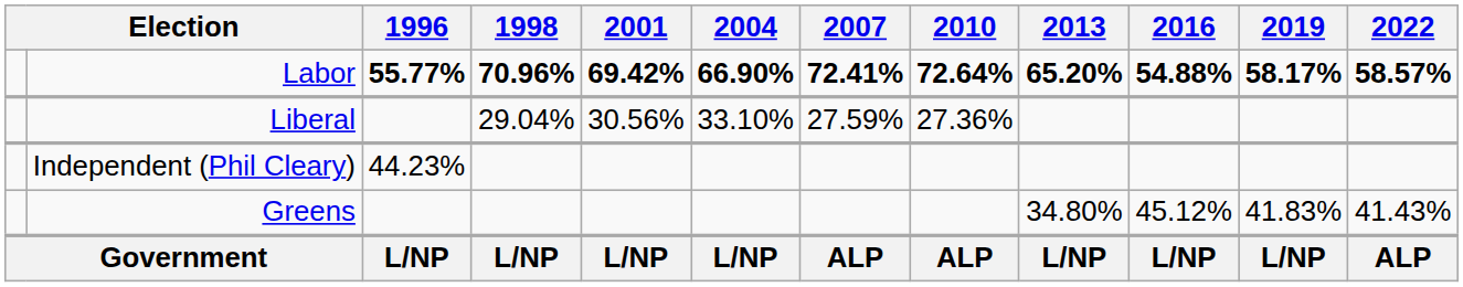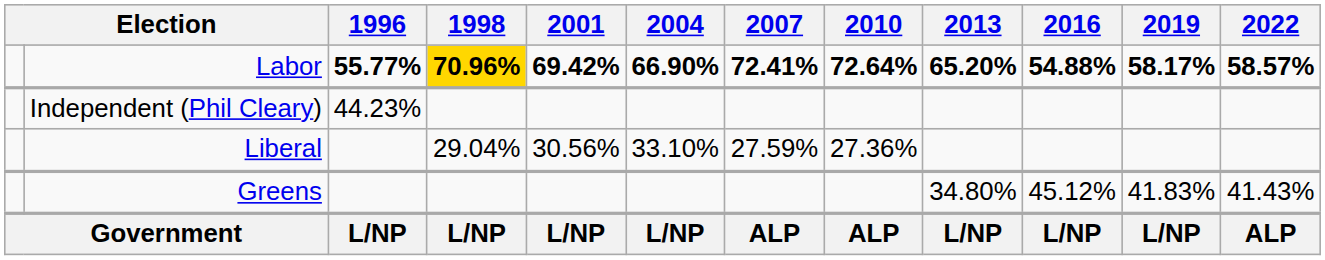Labor | 1998: no background -> gold background
rows swapped: Independent (Phil Cleary) <-> Liberal
